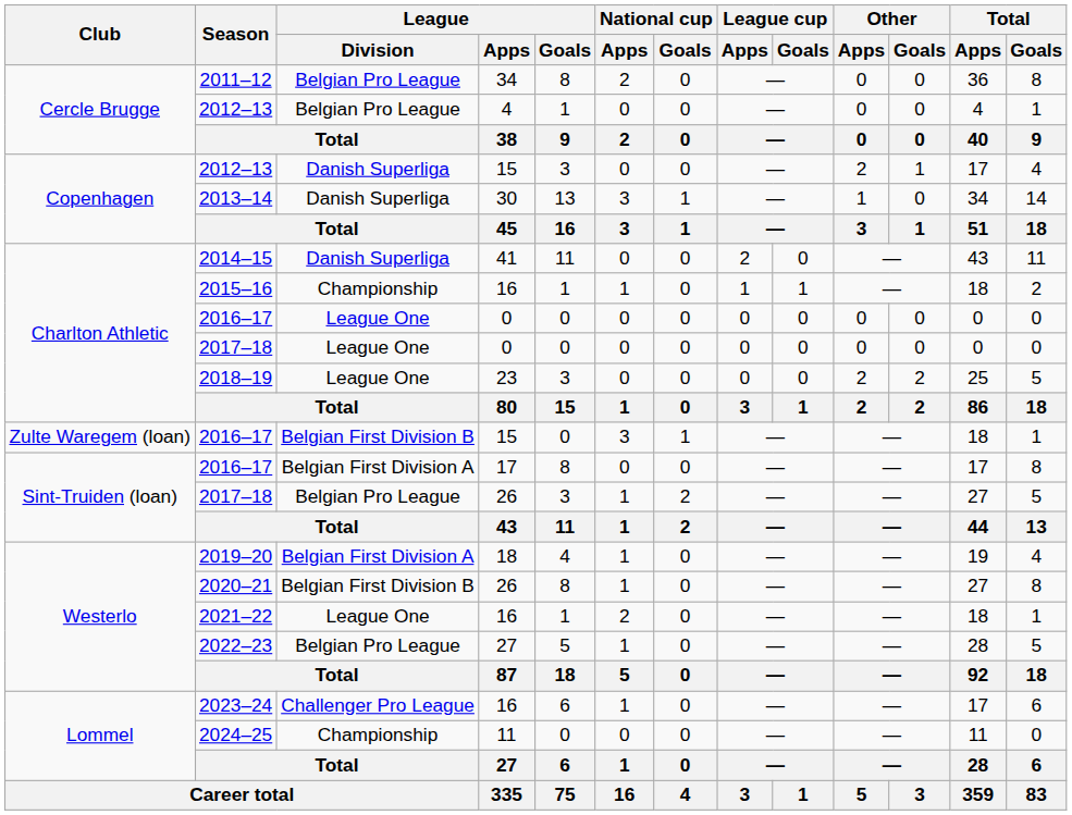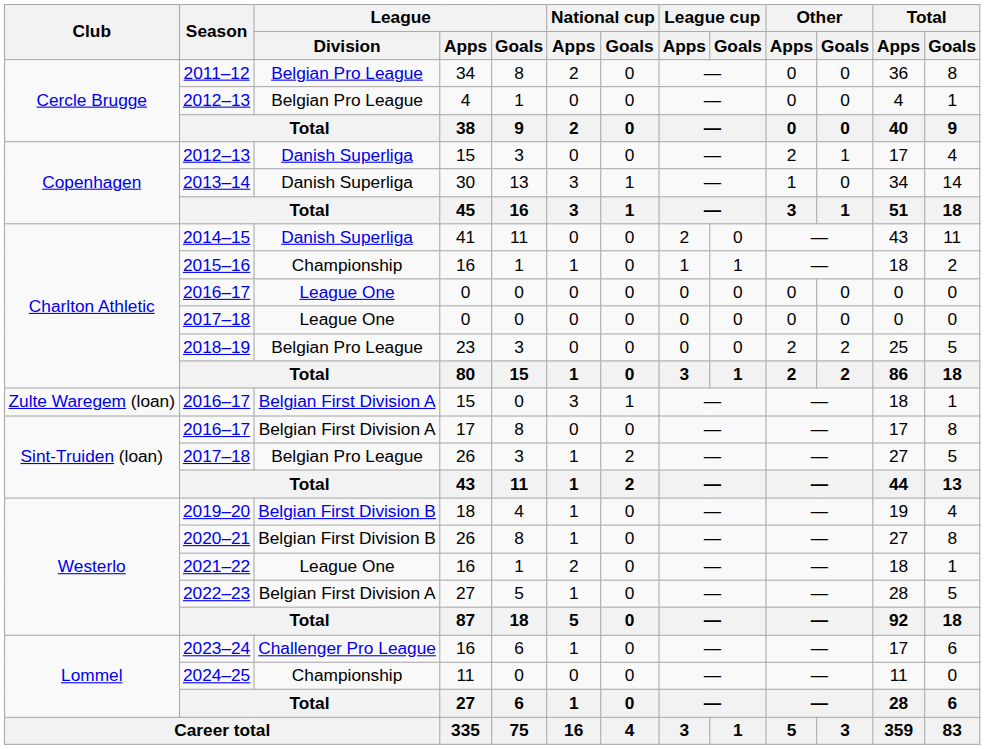2018–19 | League / Division: League One -> Belgian Pro League
2016–17 / 15 | League / Division: Belgian First Division B -> Belgian First Division A
2019–20 | League / Division: Belgian First Division A -> Belgian First Division B
2022–23 | League / Division: Belgian Pro League -> Belgian First Division A
